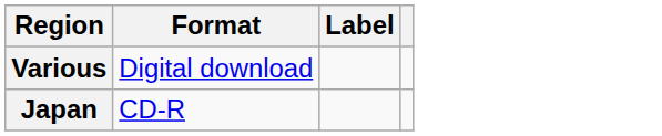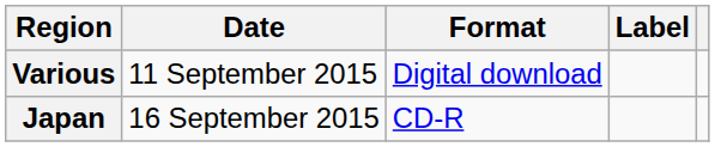+ column: Date | 11 September 2015 | 16 September 2015
